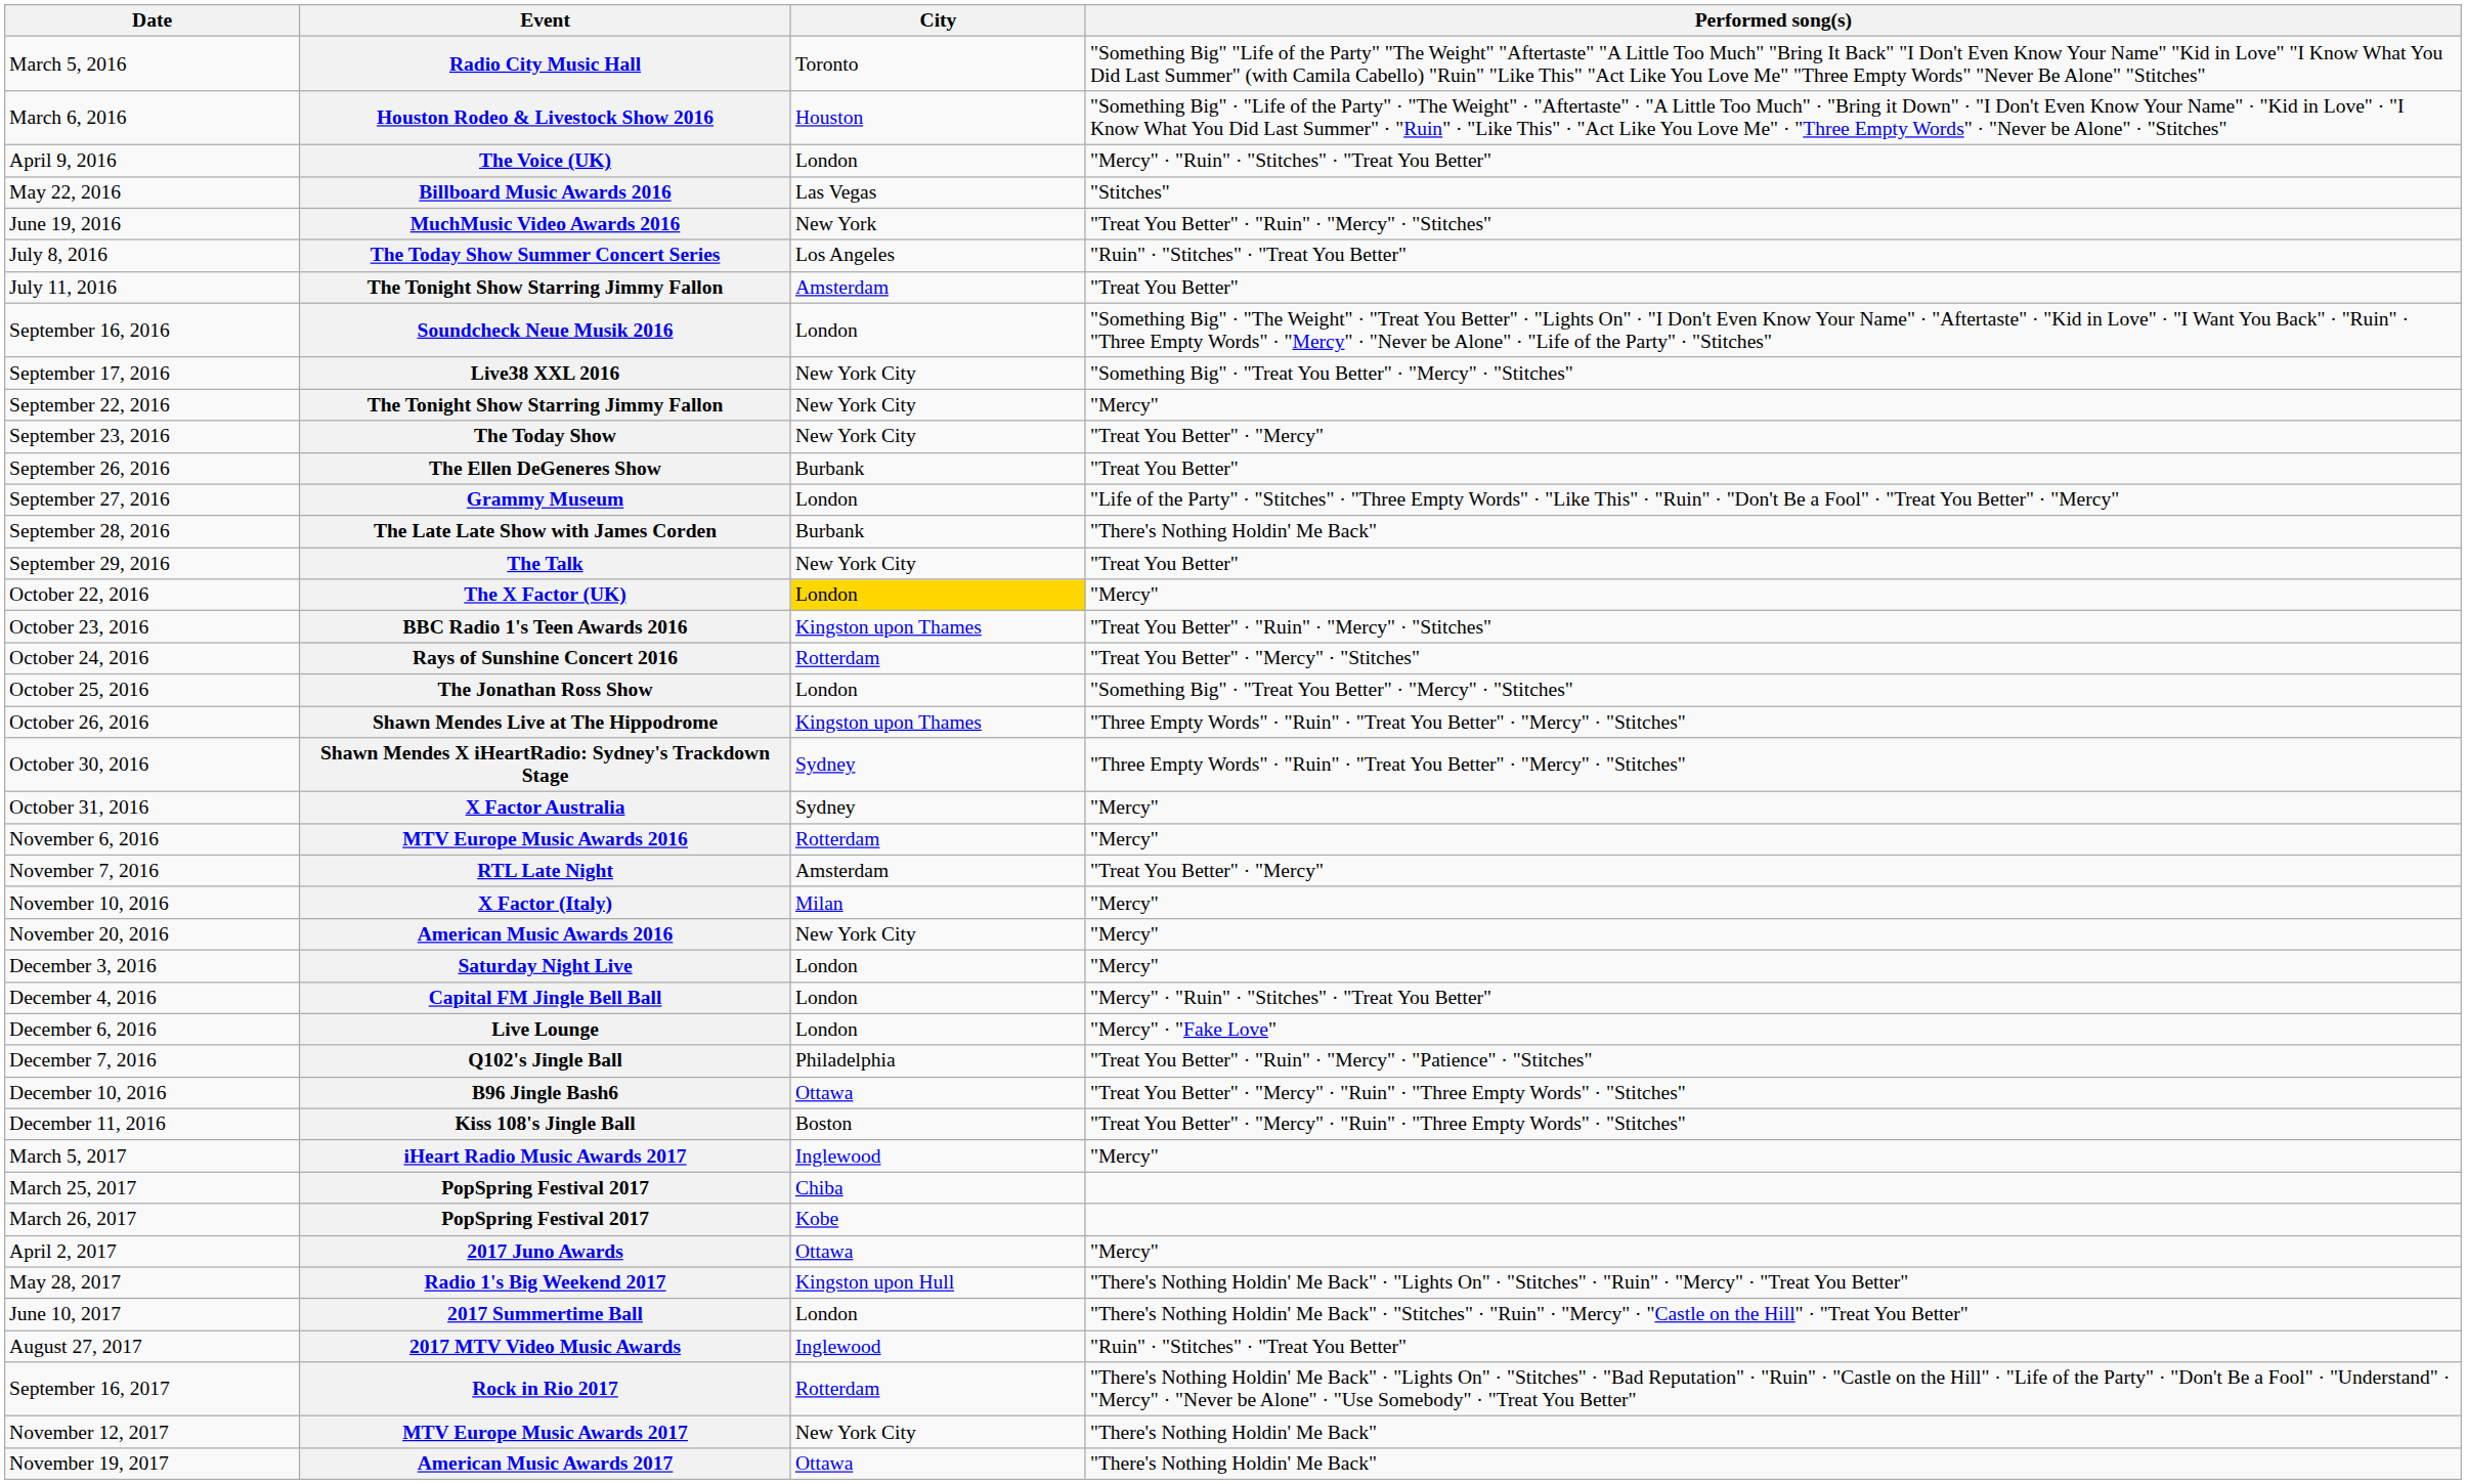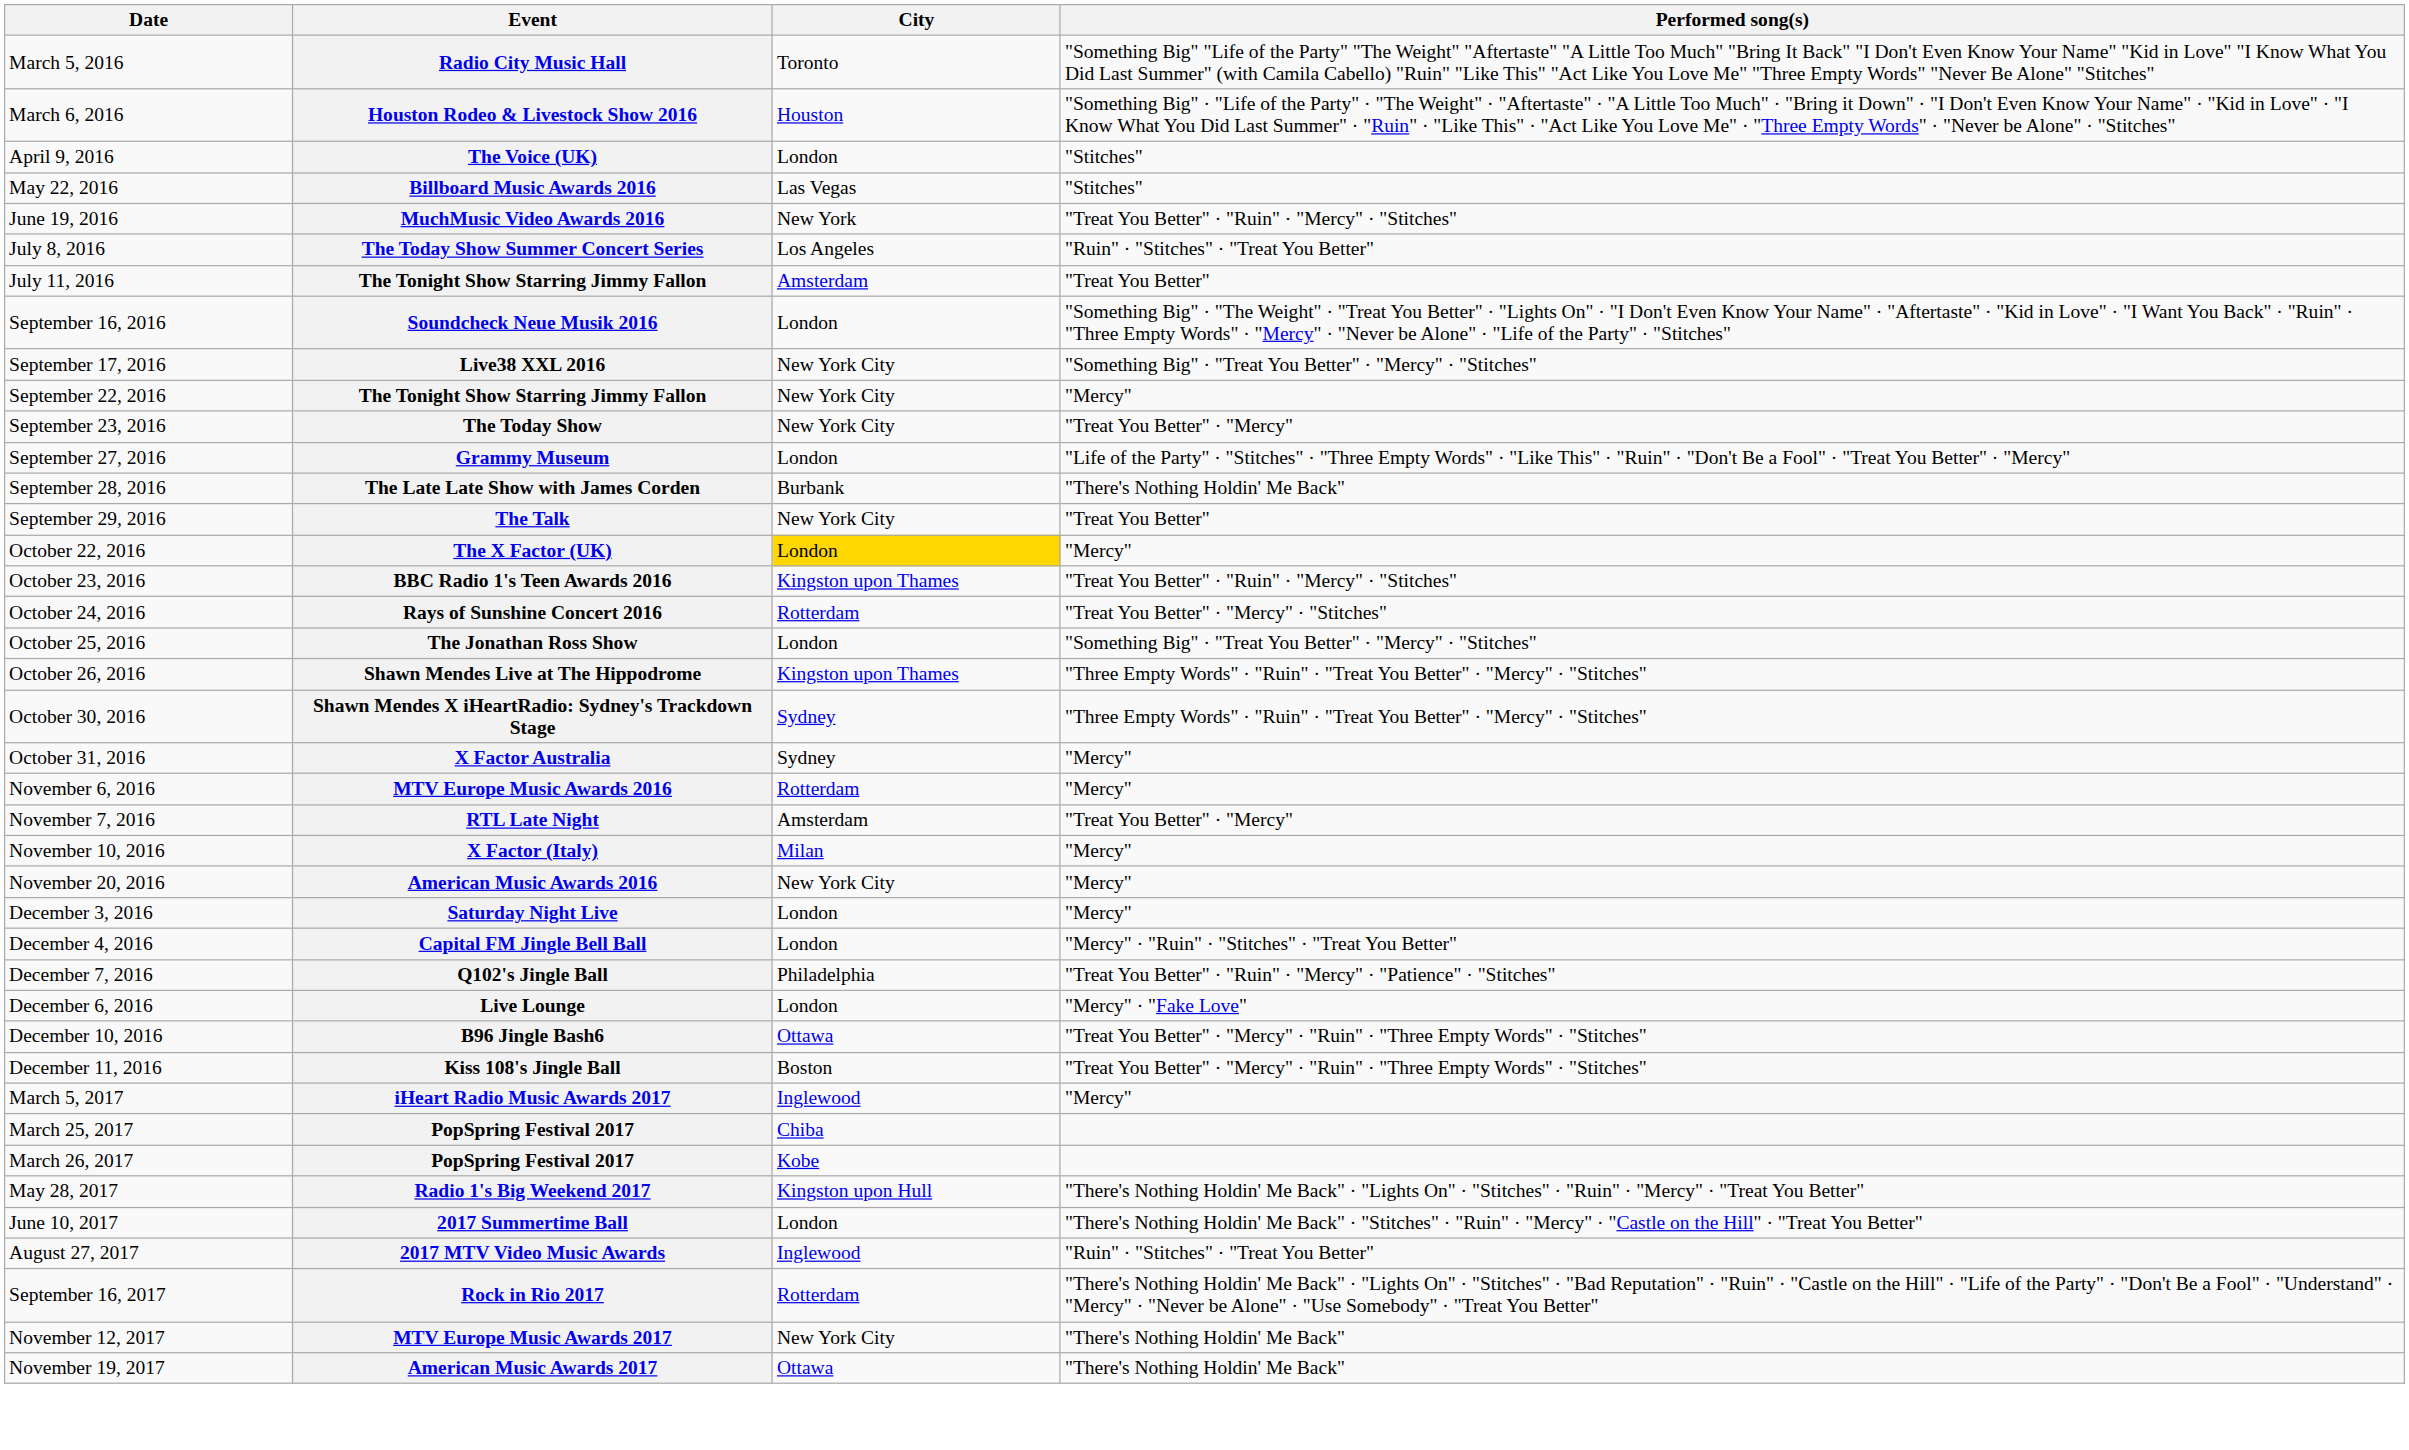The Voice (UK) | Performed song(s): "Mercy" · "Ruin" · "Stitches" · "Treat You Better" -> "Stitches"
- row: September 26, 2016 | The Ellen DeGeneres Show | Burbank | "Treat You Better"
rows swapped: Live Lounge <-> Q102's Jingle Ball
- row: April 2, 2017 | 2017 Juno Awards | Ottawa | "Mercy"
